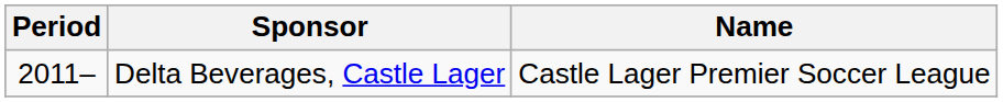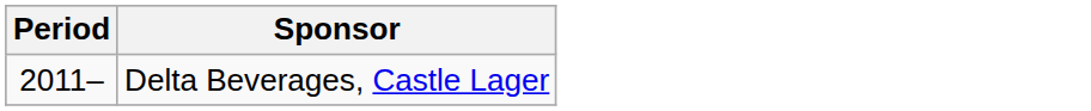- column: Name | Castle Lager Premier Soccer League
